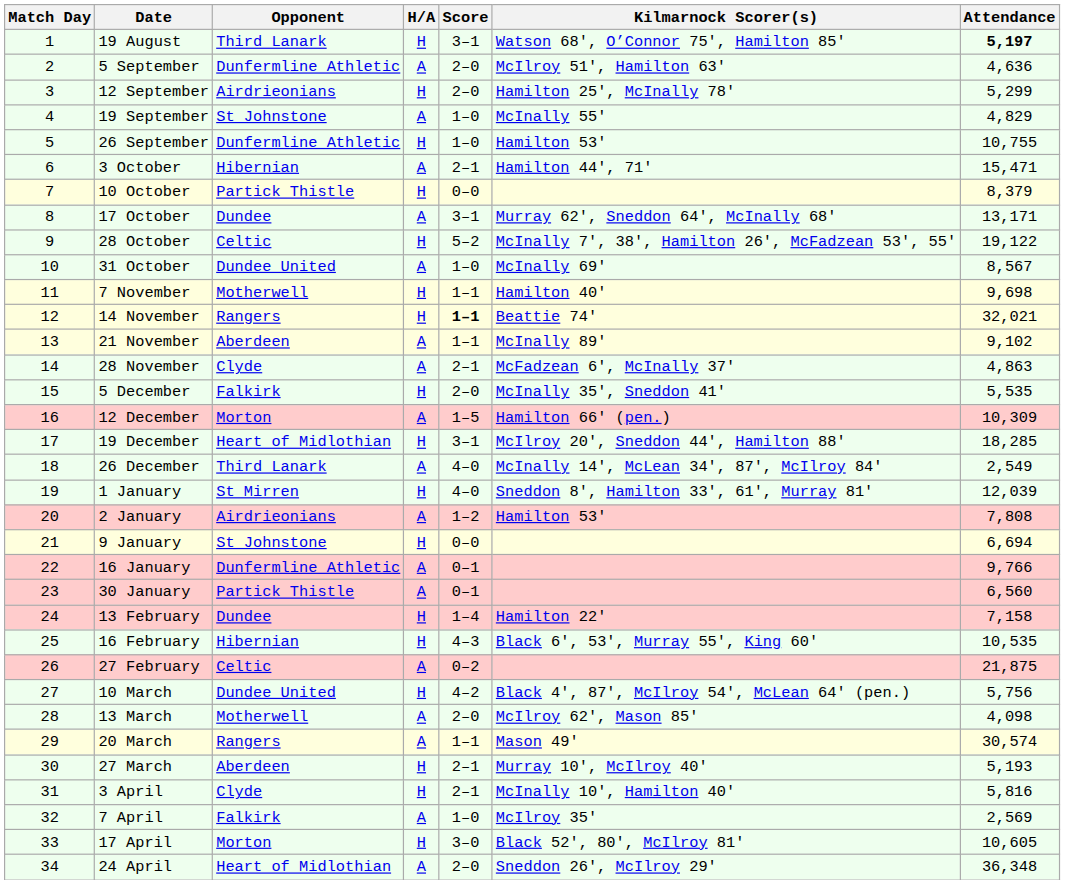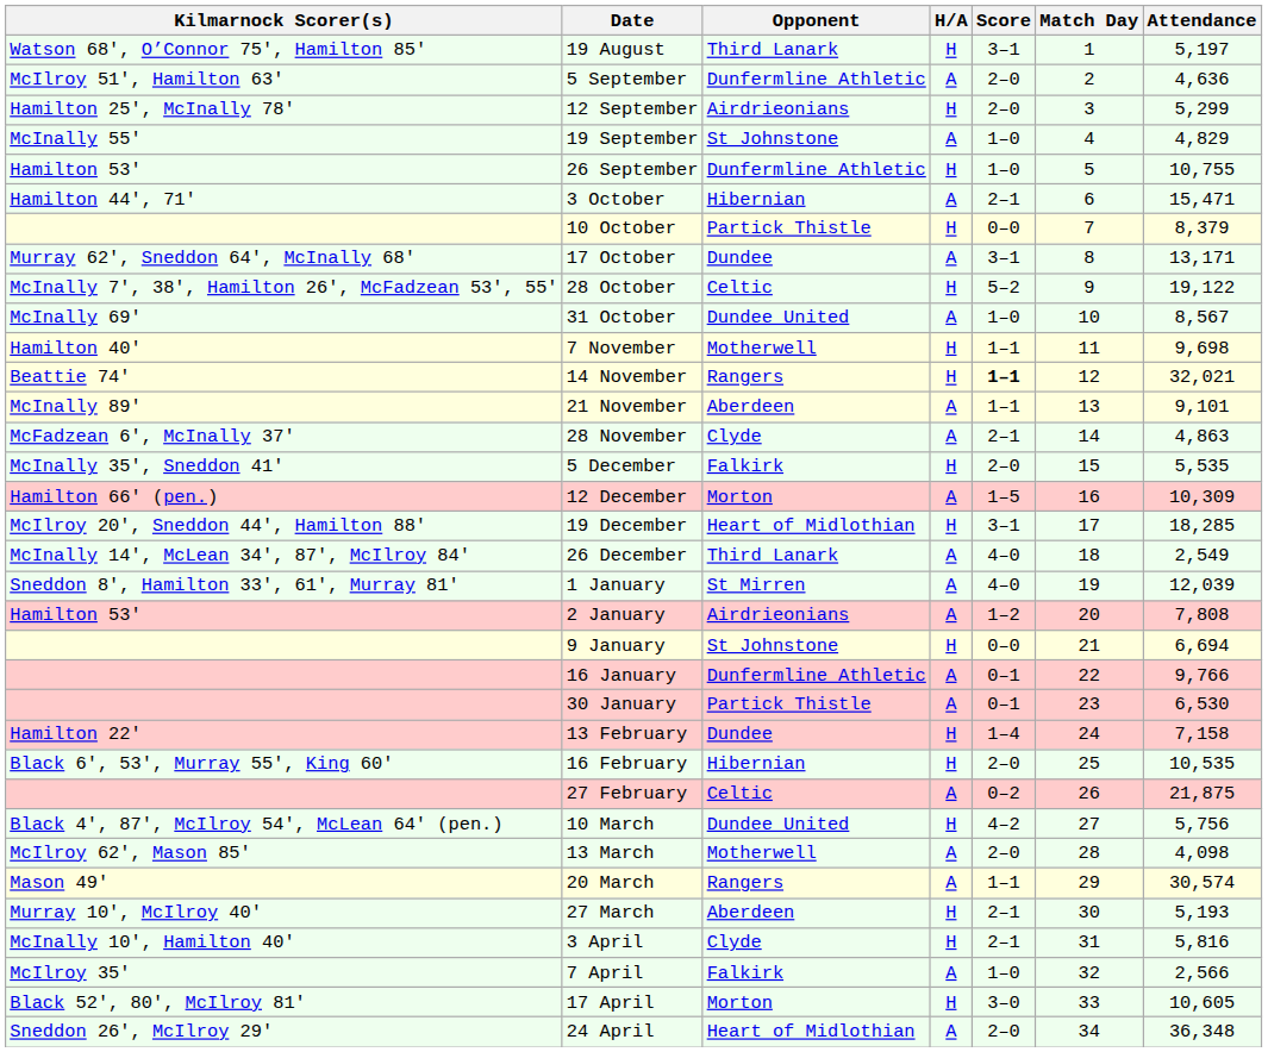columns swapped: Match Day <-> Kilmarnock Scorer(s)
19 August | Attendance: bold -> normal
21 November | Attendance: 9,102 -> 9,101
1 January | H/A: H -> A
30 January | Attendance: 6,560 -> 6,530
16 February | Score: 4–3 -> 2–0
7 April | Attendance: 2,569 -> 2,566
